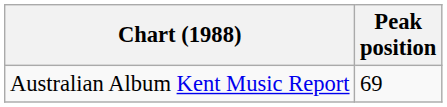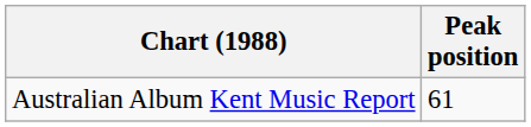Australian Album Kent Music Report | Peak position: 69 -> 61
